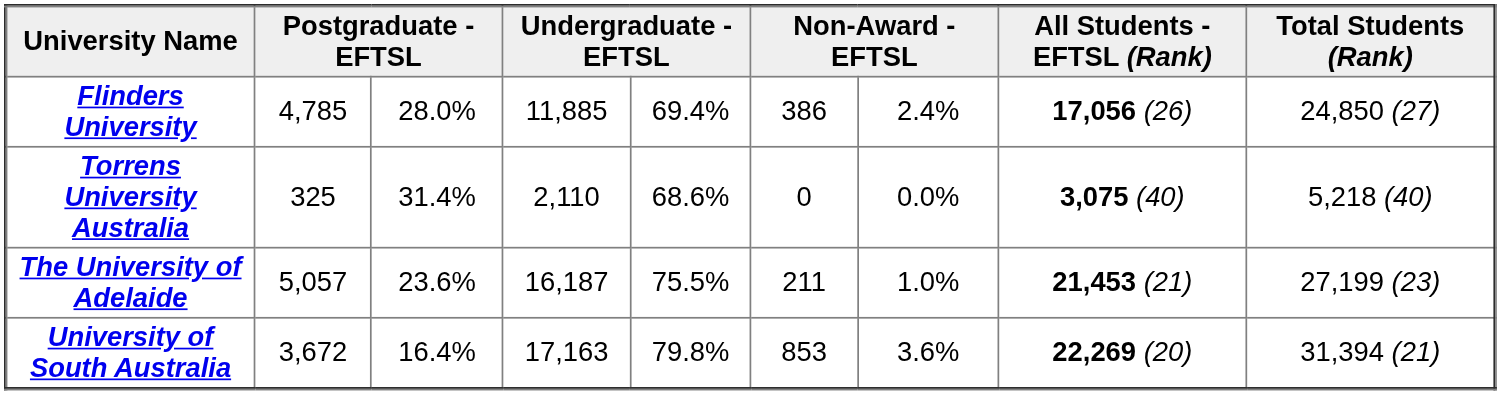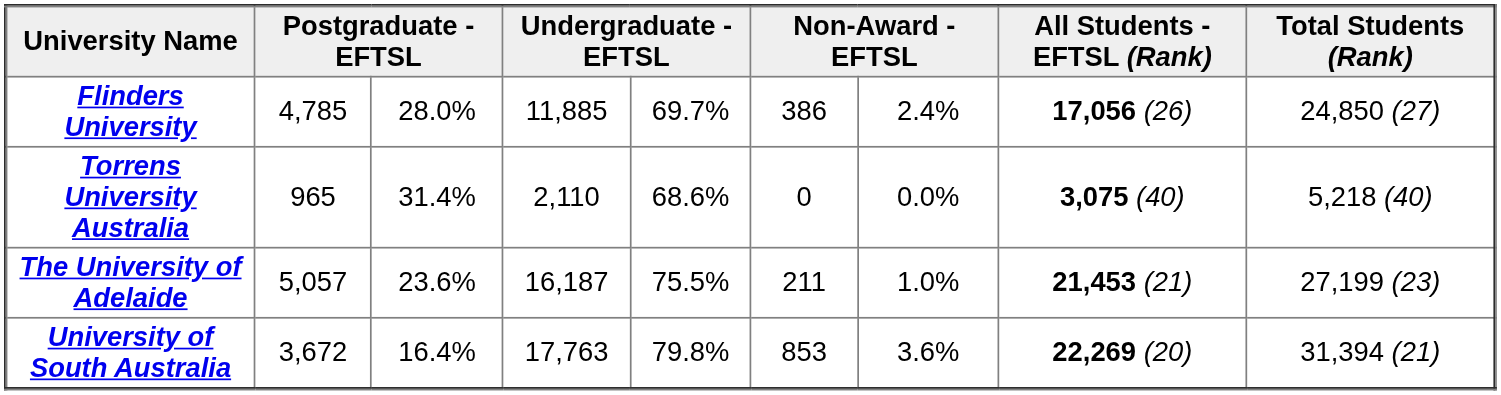Flinders University | column 5: 69.4% -> 69.7%
Torrens University Australia | column 2: 325 -> 965
University of South Australia | column 4: 17,163 -> 17,763
